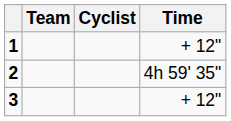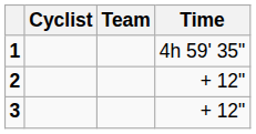columns swapped: Cyclist <-> Team
1 | Time: + 12" -> 4h 59' 35"
2 | Time: 4h 59' 35" -> + 12"
